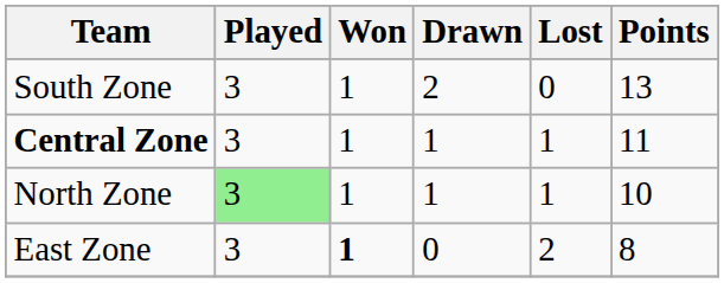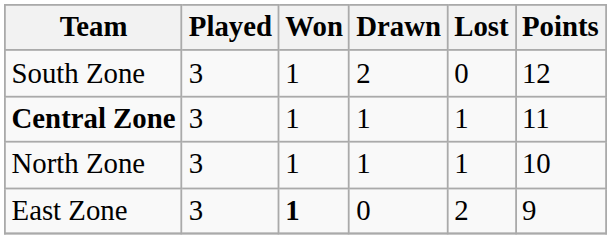South Zone | Points: 13 -> 12
North Zone | Played: lightgreen background -> no background
East Zone | Points: 8 -> 9
